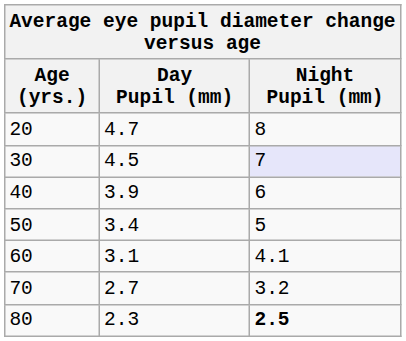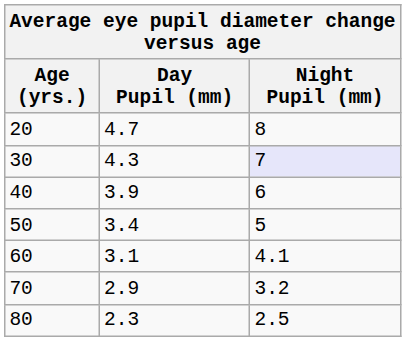30 | Day Pupil (mm): 4.5 -> 4.3
70 | Day Pupil (mm): 2.7 -> 2.9
80 | Night Pupil (mm): bold -> normal
